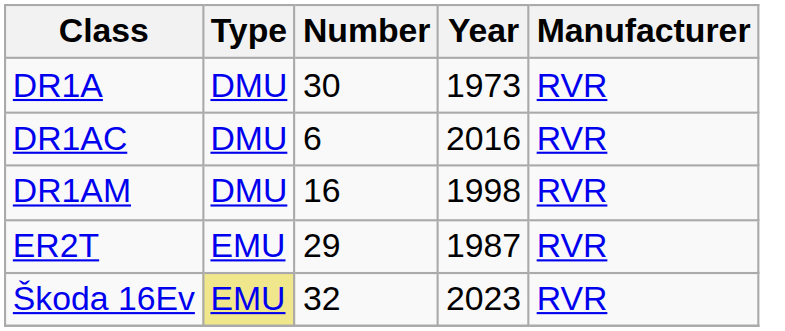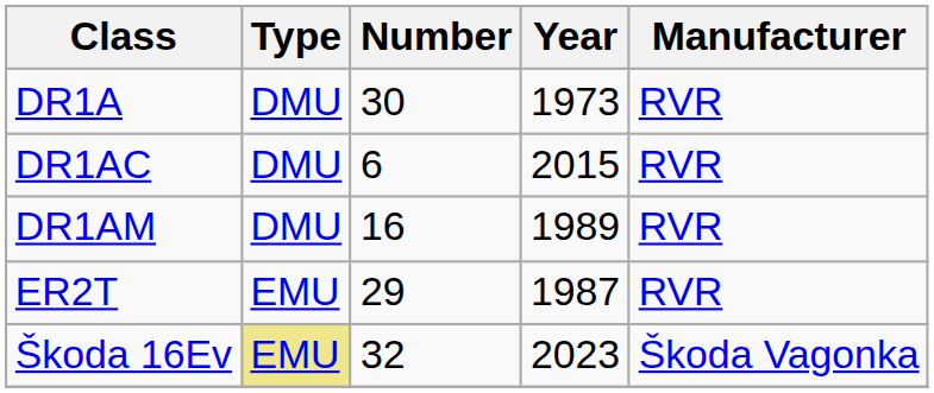DR1AC | Year: 2016 -> 2015
DR1AM | Year: 1998 -> 1989
Škoda 16Ev | Manufacturer: RVR -> Škoda Vagonka
